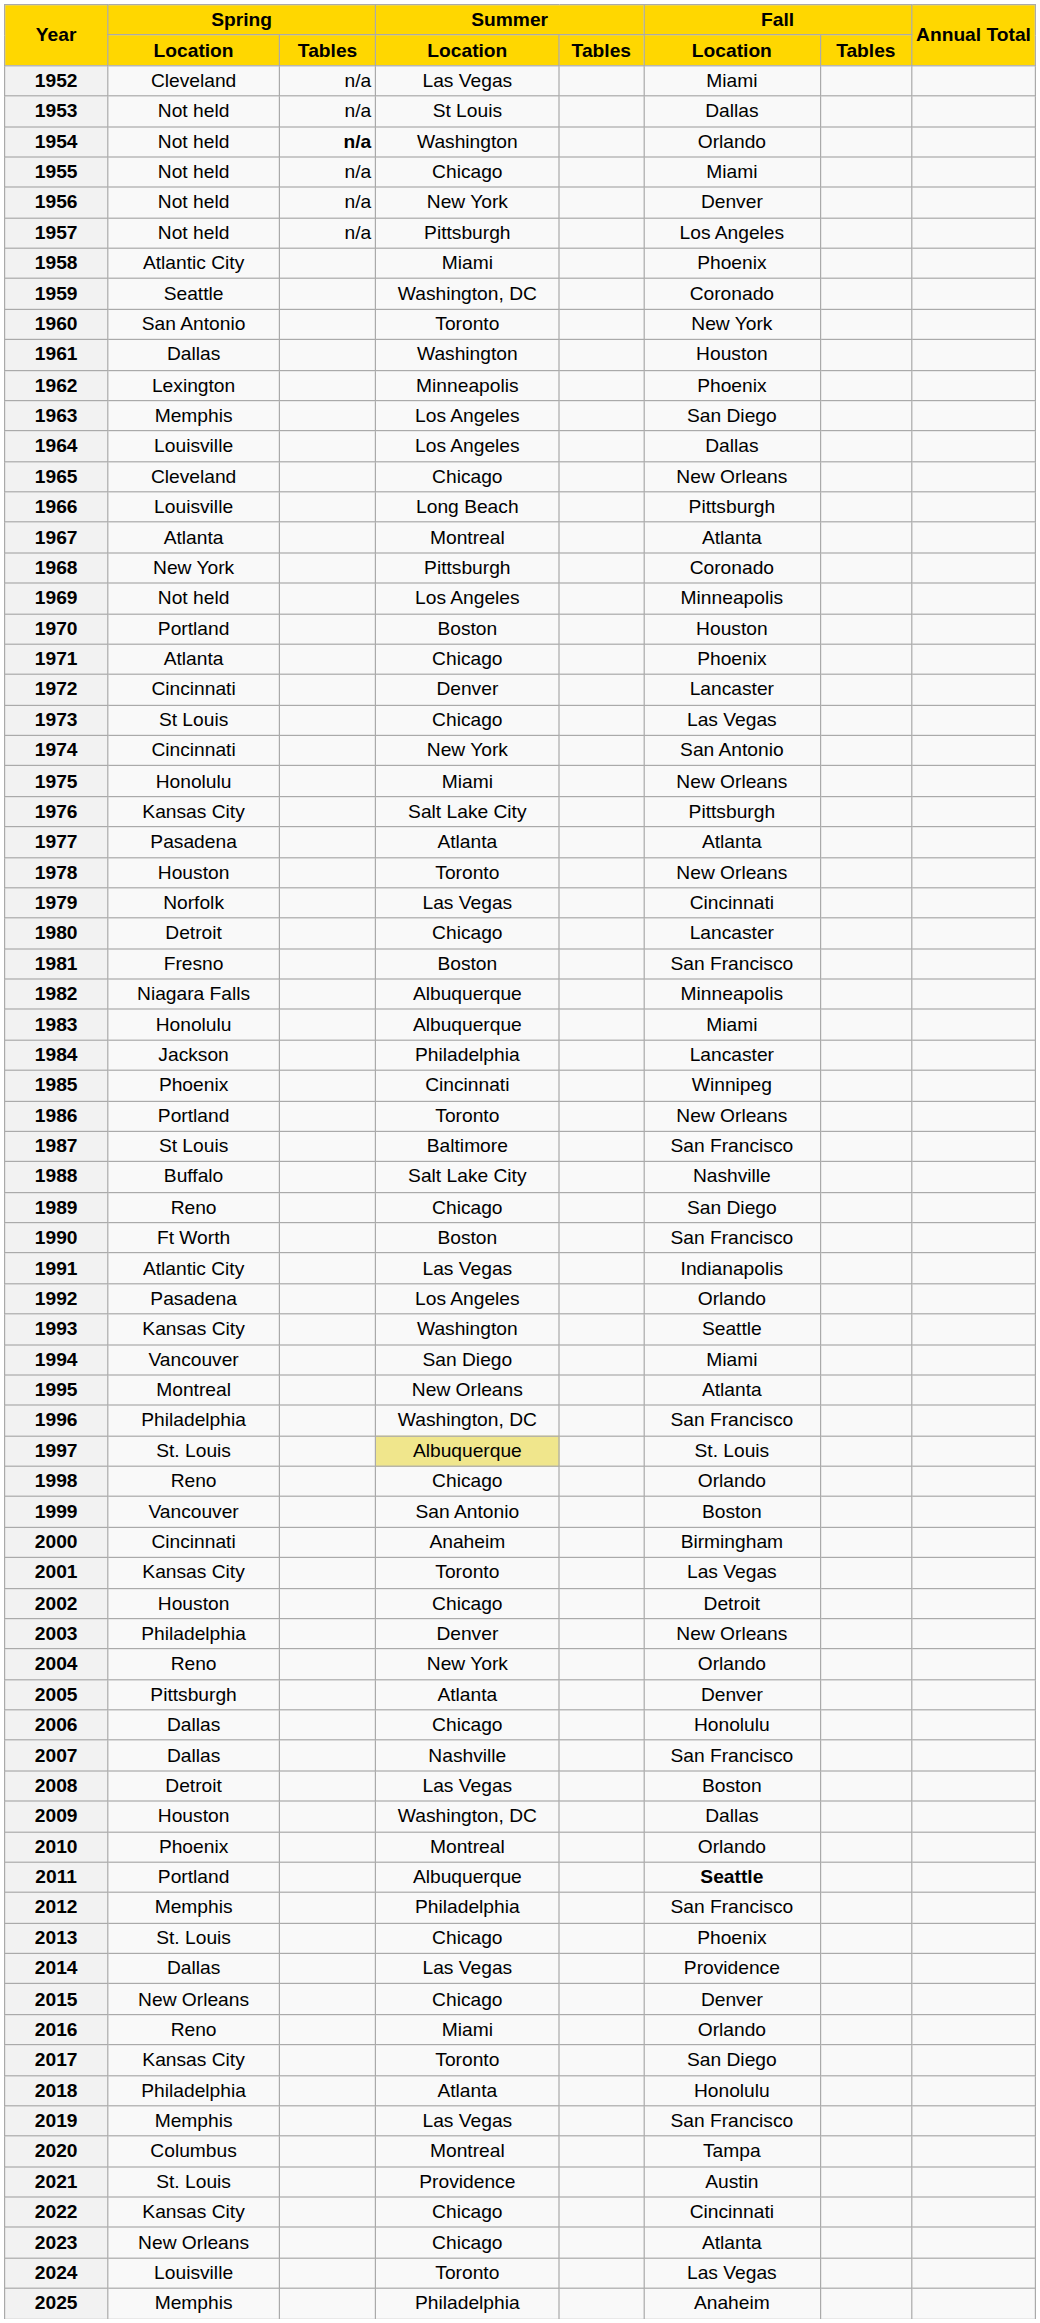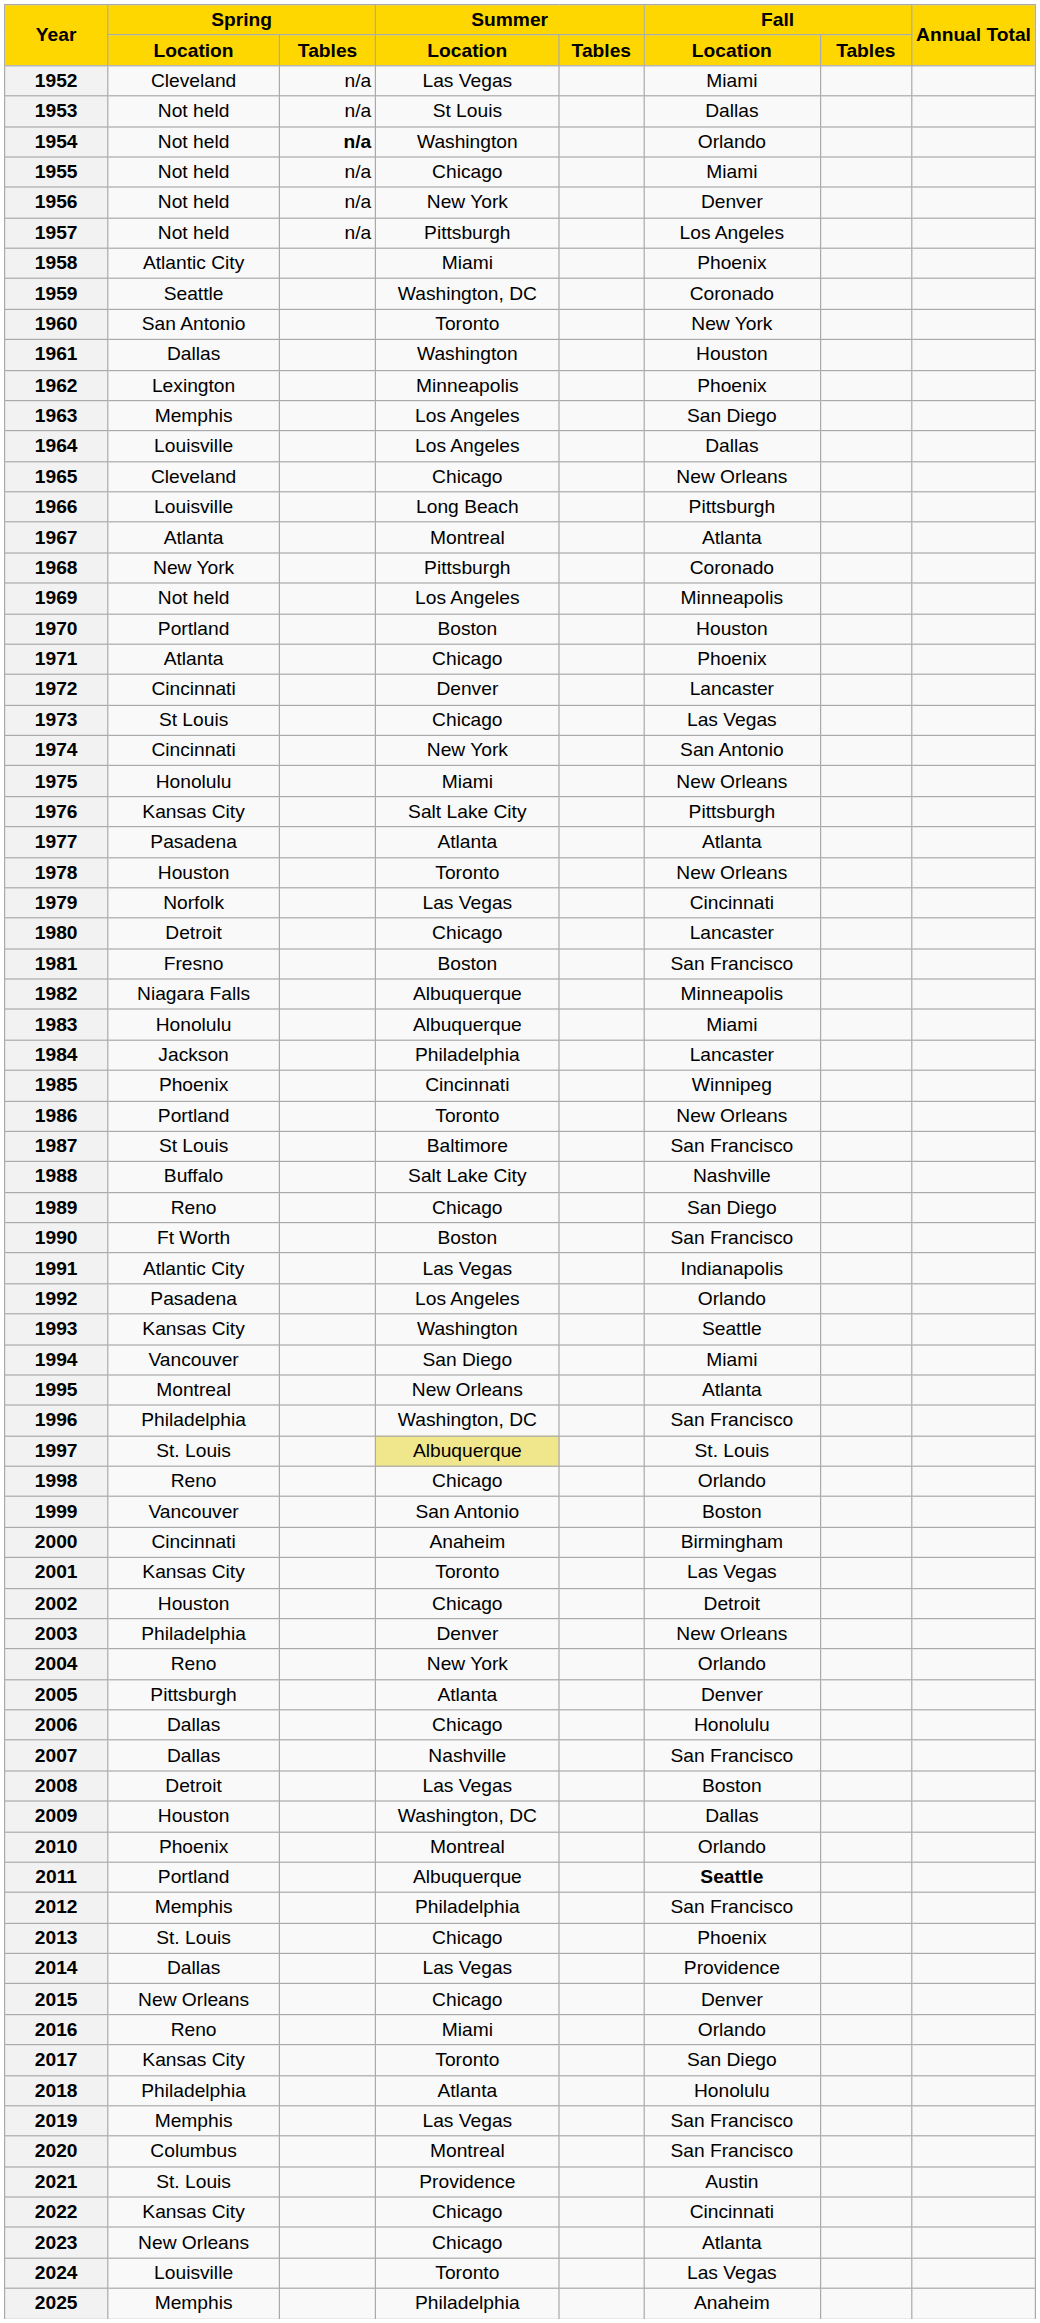2020 | Fall / Location: Tampa -> San Francisco
